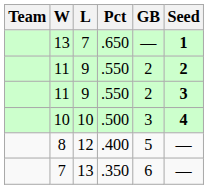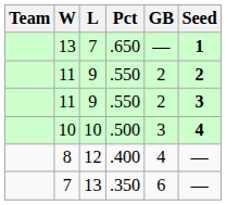8 | GB: 5 -> 4
